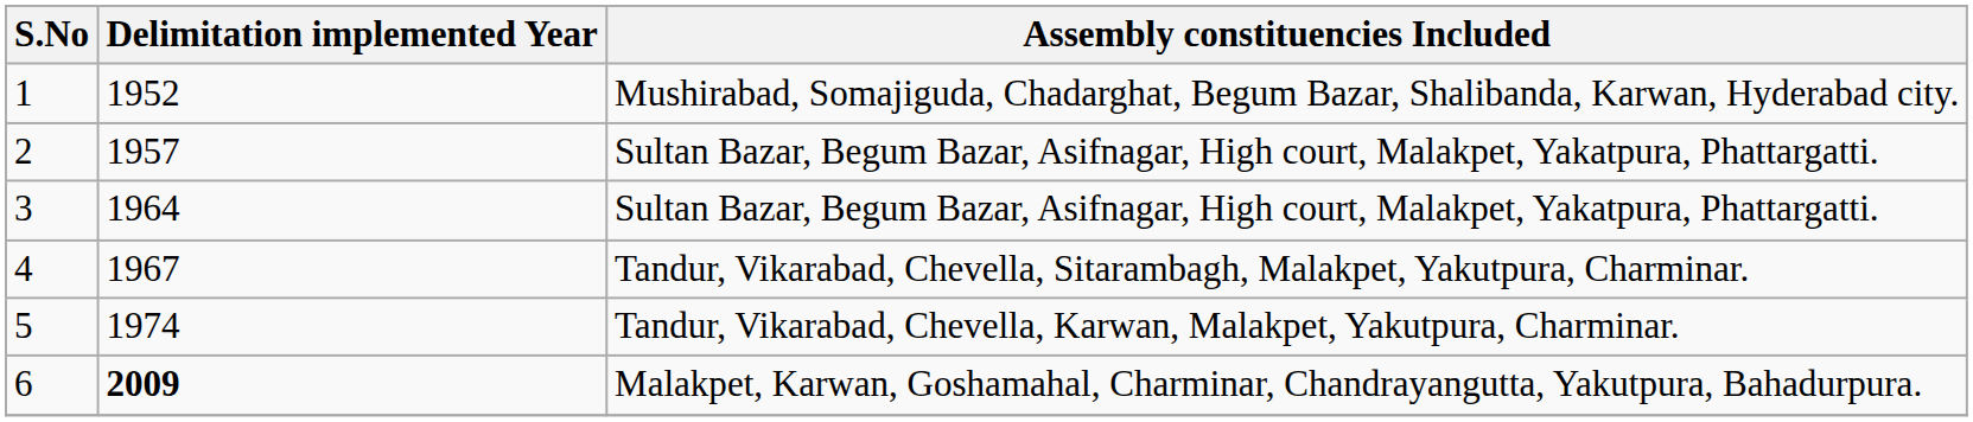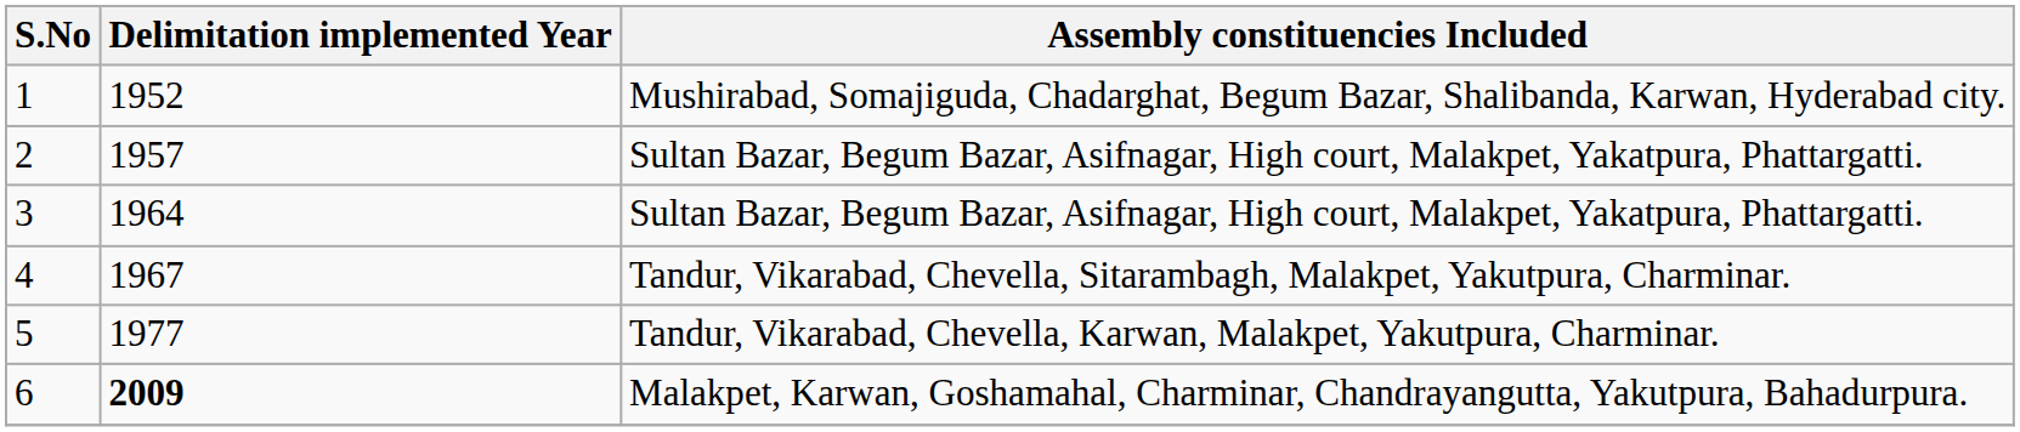5 | Delimitation implemented Year: 1974 -> 1977
